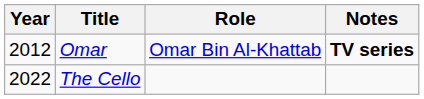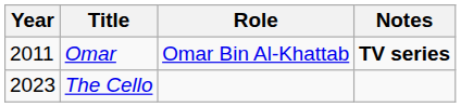Omar | Year: 2012 -> 2011
The Cello | Year: 2022 -> 2023
